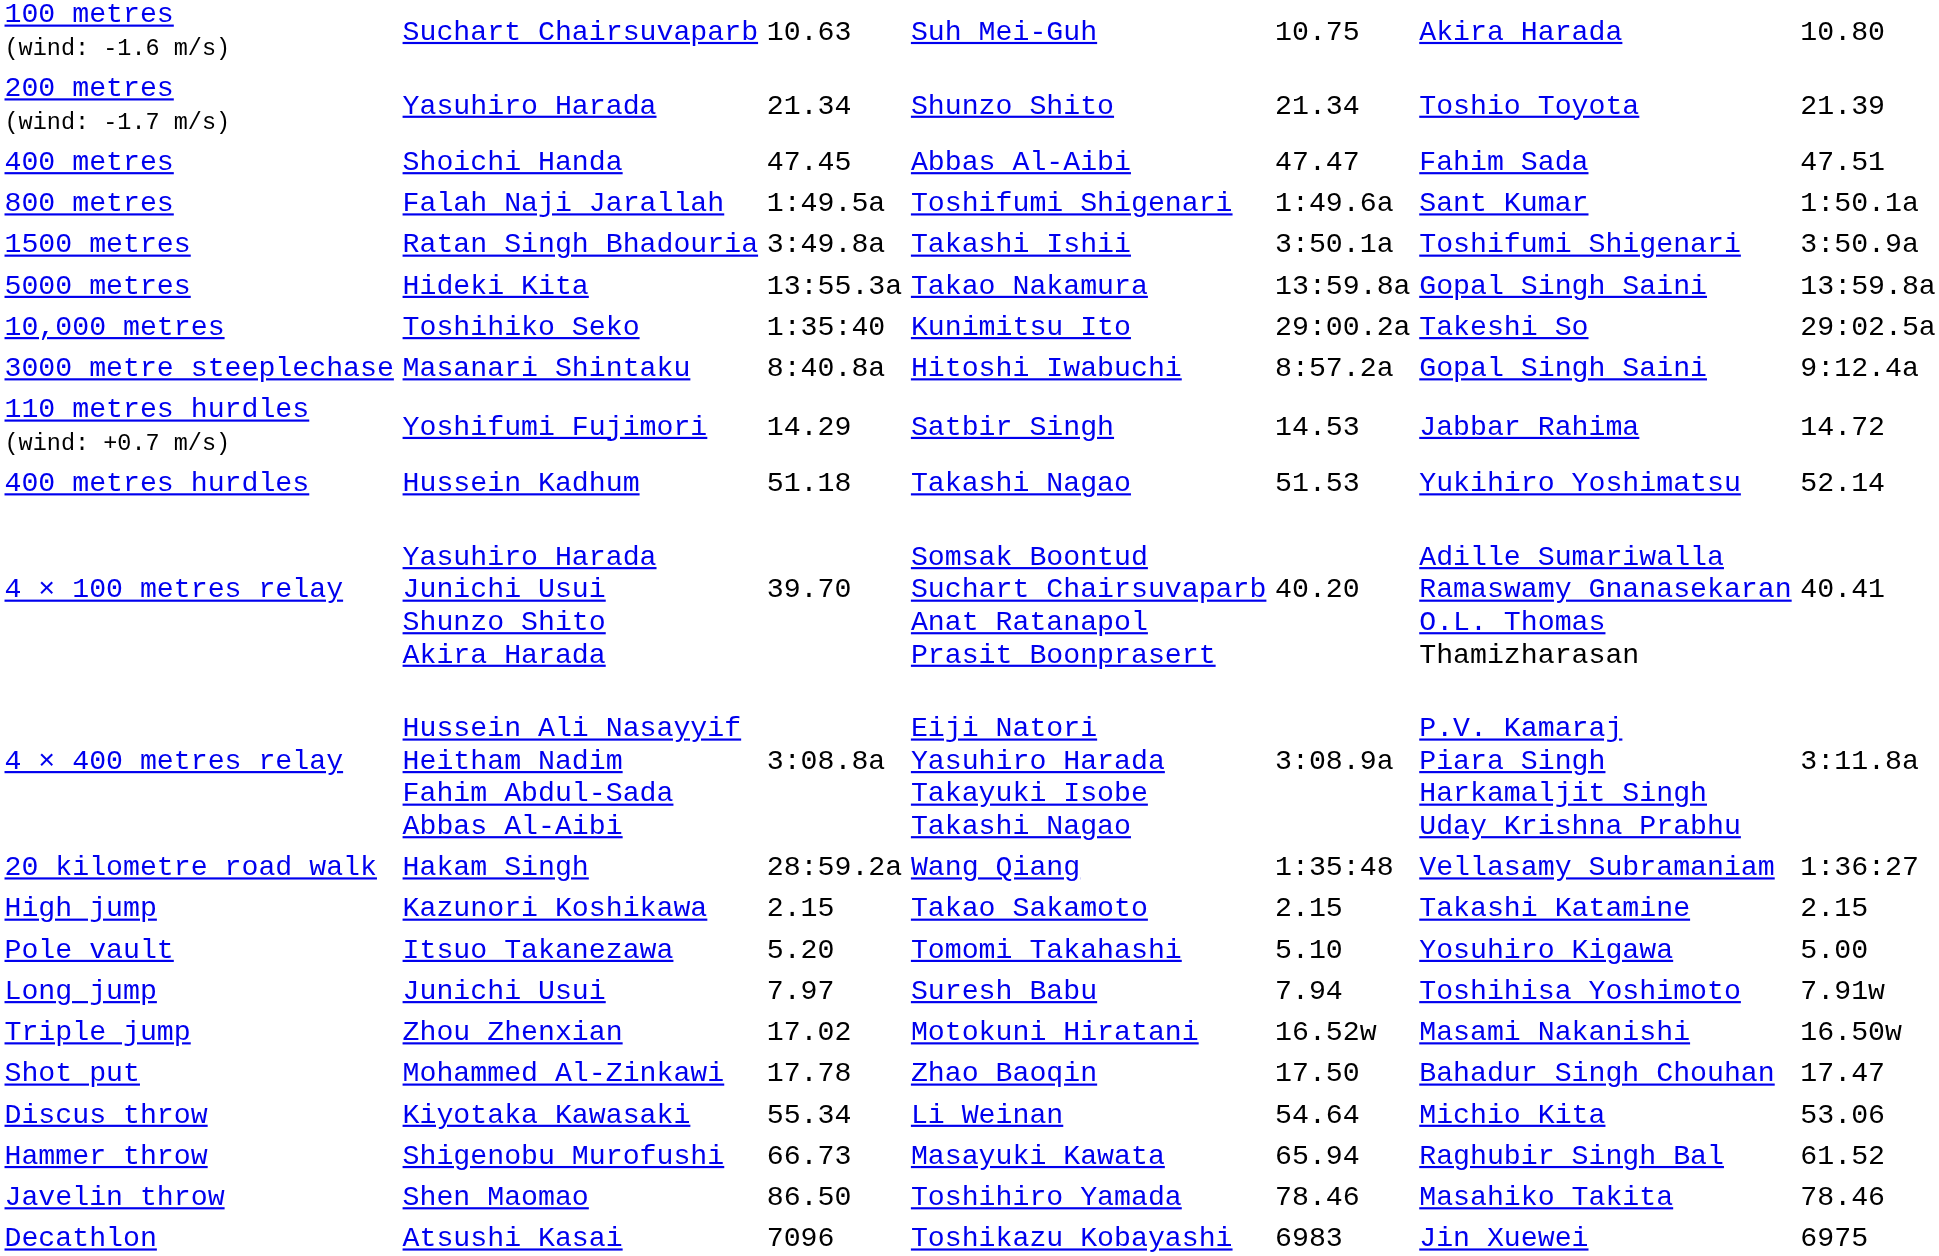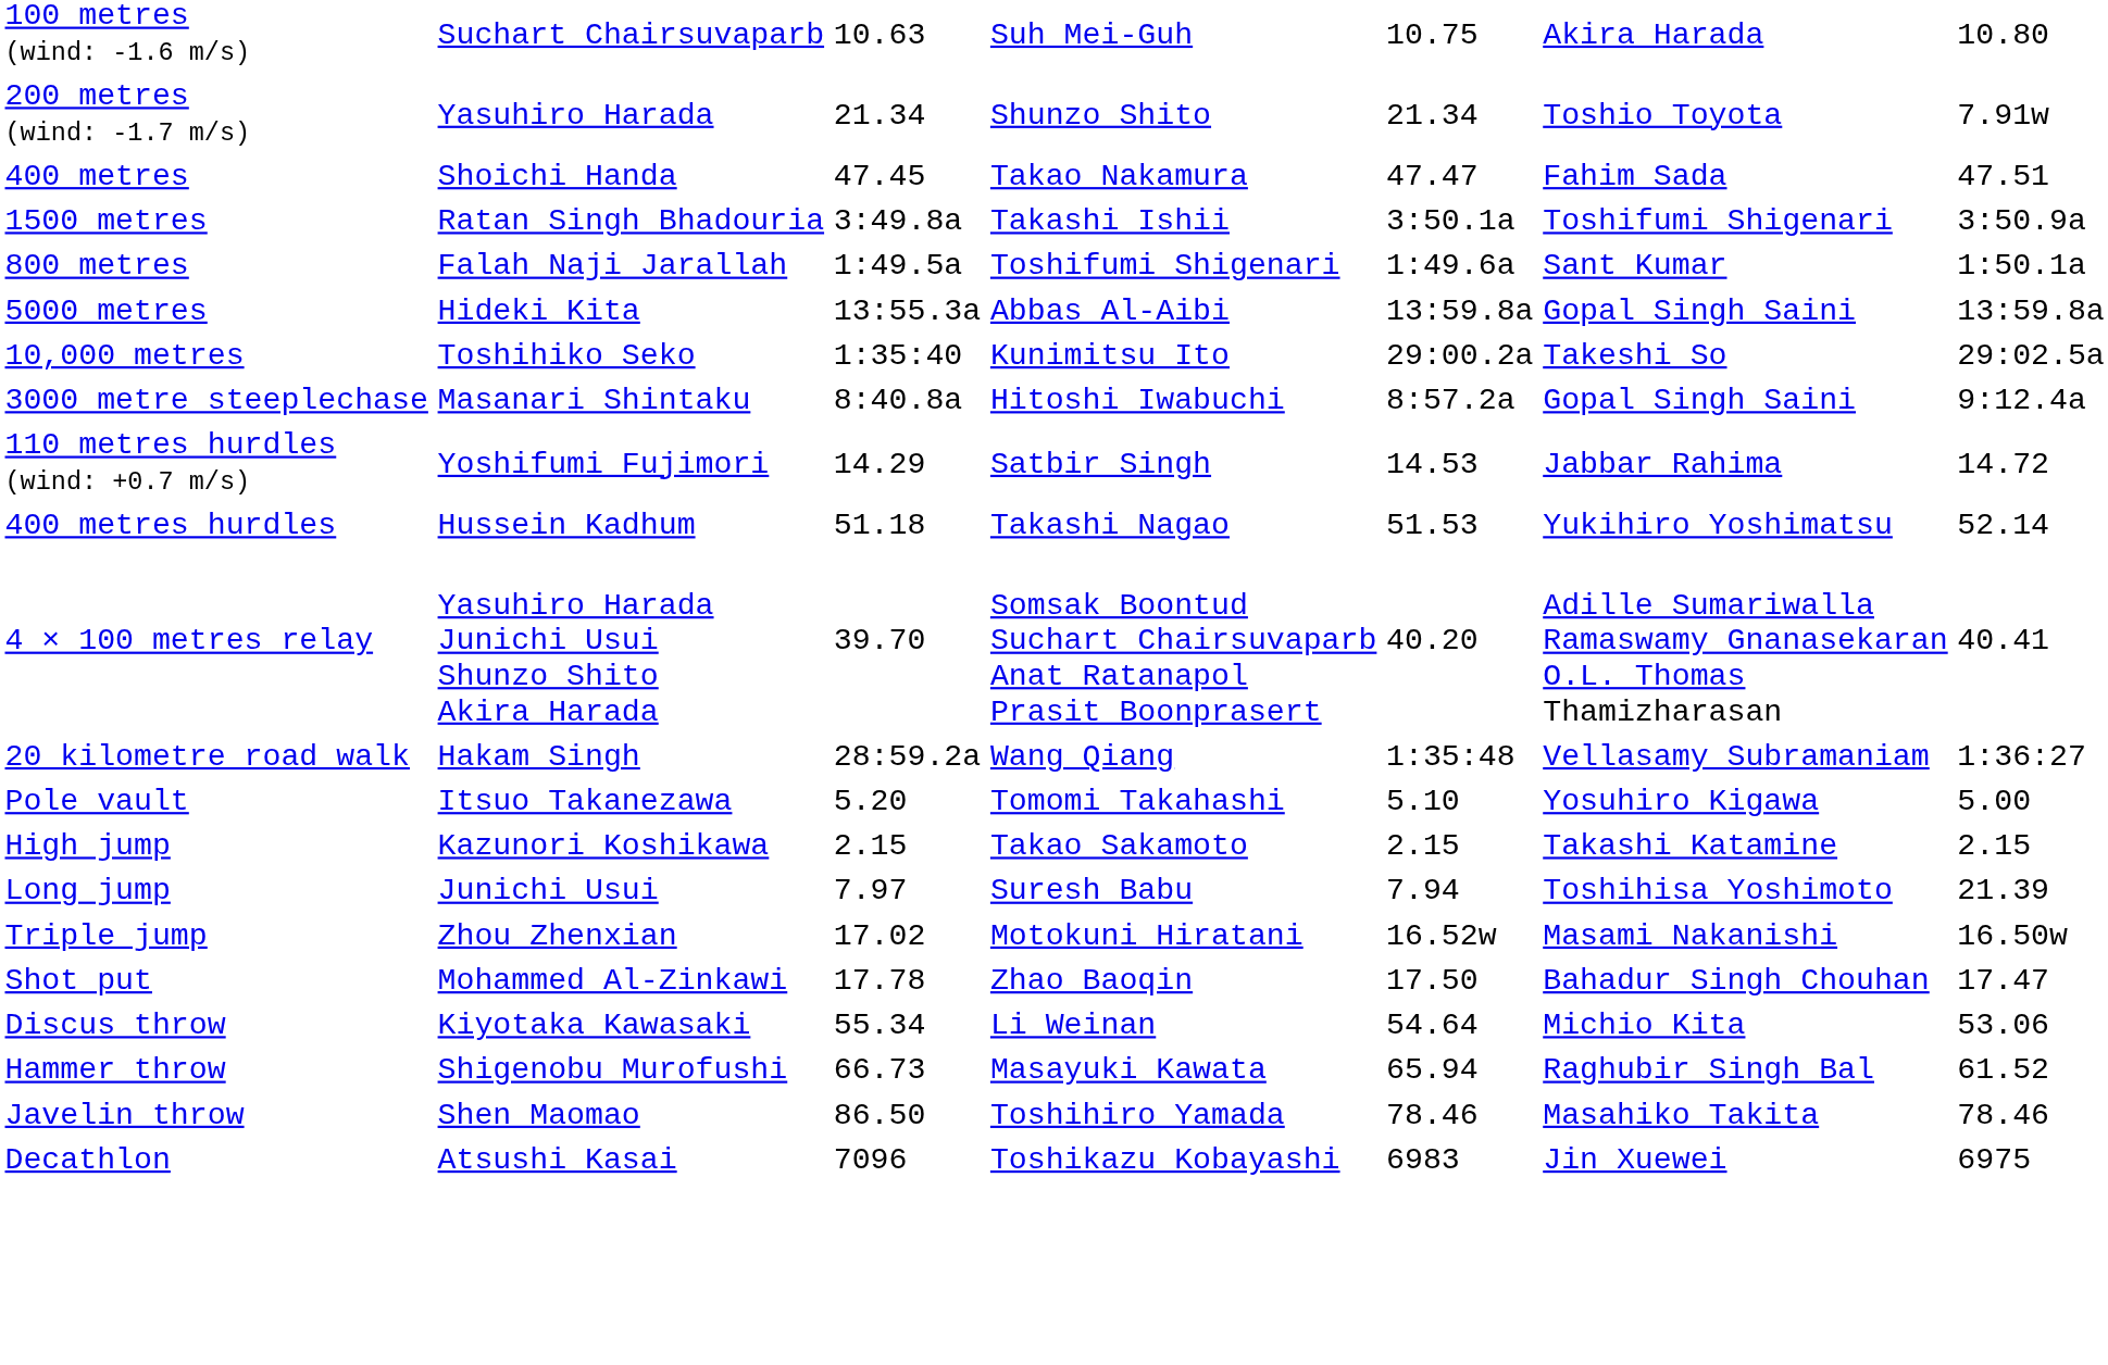200 metres (wind: -1.7 m/s) | column 7: 21.39 -> 7.91w
400 metres | column 4: Abbas Al-Aibi -> Takao Nakamura
rows swapped: 800 metres <-> 1500 metres
5000 metres | column 4: Takao Nakamura -> Abbas Al-Aibi
- row: 4 × 400 metres relay | Hussein Ali Nasayyif Heitham Nadim Fahim Abdul-Sada Abbas Al-Aibi | 3:08.8a | Eiji Natori Yasuhiro Harada Takayuki Isobe Takashi Nagao | 3:08.9a | P.V. Kamaraj Piara Singh Harkamaljit Singh Uday Krishna Prabhu | 3:11.8a
rows swapped: High jump <-> Pole vault
Long jump | column 7: 7.91w -> 21.39
